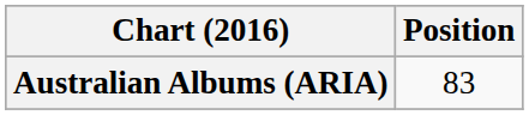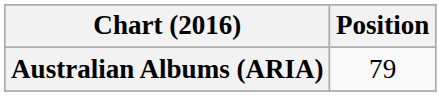Australian Albums (ARIA) | Position: 83 -> 79
